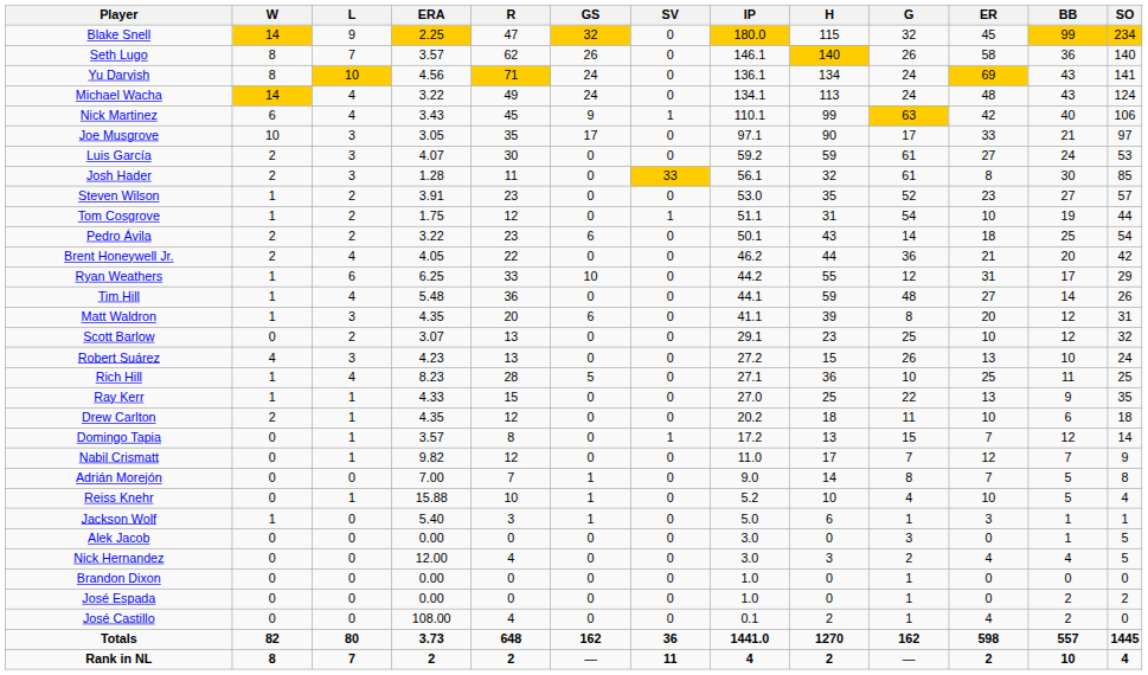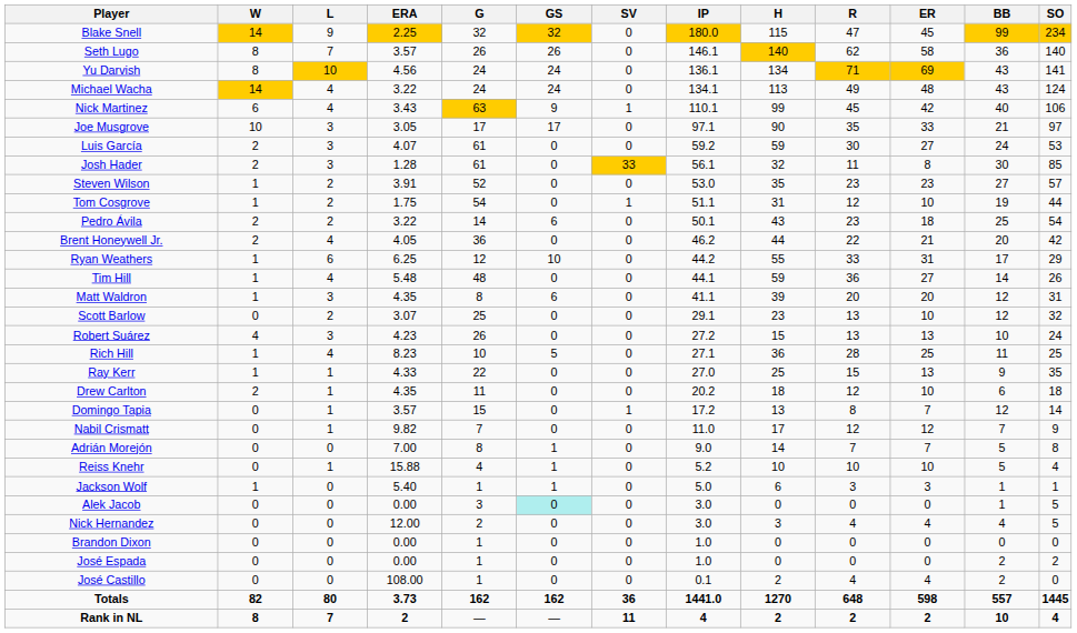columns swapped: G <-> R
Alek Jacob | GS: no background -> paleturquoise background
